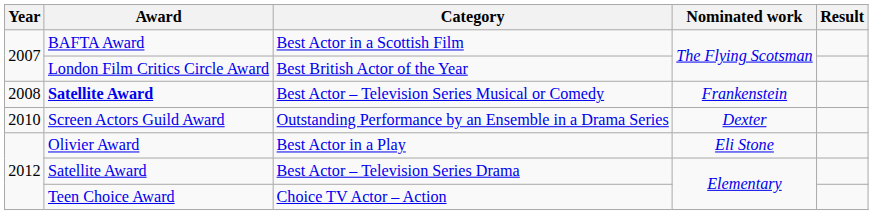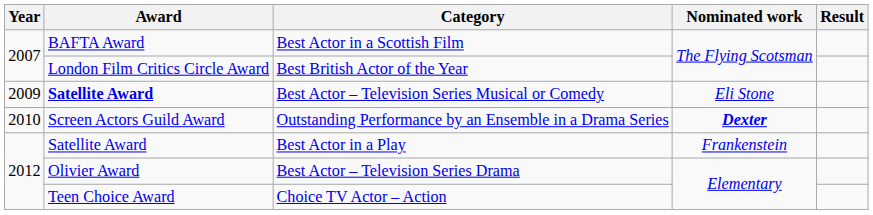Best Actor – Television Series Musical or Comedy | Year: 2008 -> 2009
Best Actor – Television Series Musical or Comedy | Nominated work: Frankenstein -> Eli Stone
Outstanding Performance by an Ensemble in a Drama Series | Nominated work: normal -> bold
Best Actor in a Play | Award: Olivier Award -> Satellite Award
Best Actor in a Play | Nominated work: Eli Stone -> Frankenstein
Best Actor – Television Series Drama | Award: Satellite Award -> Olivier Award
